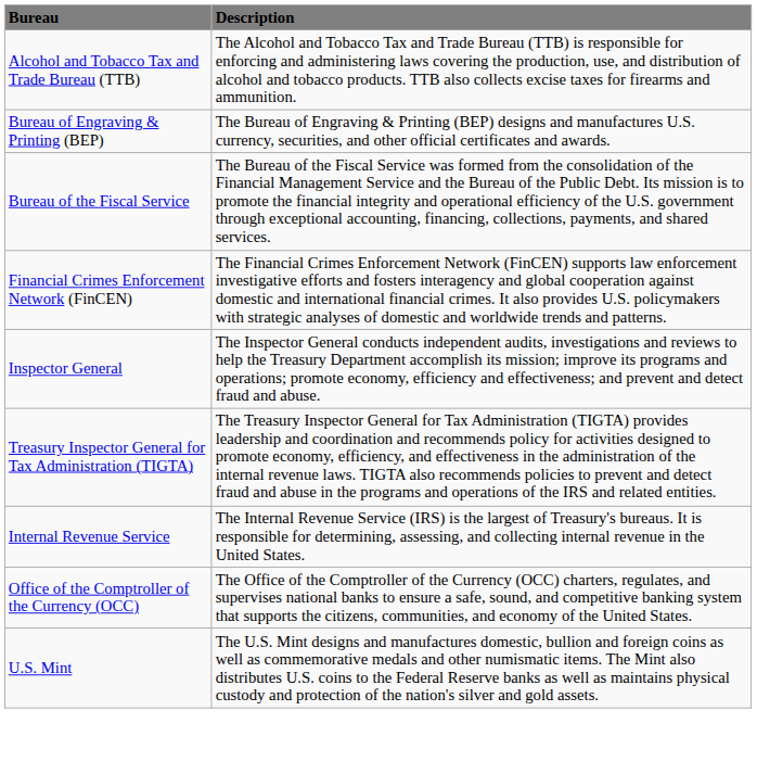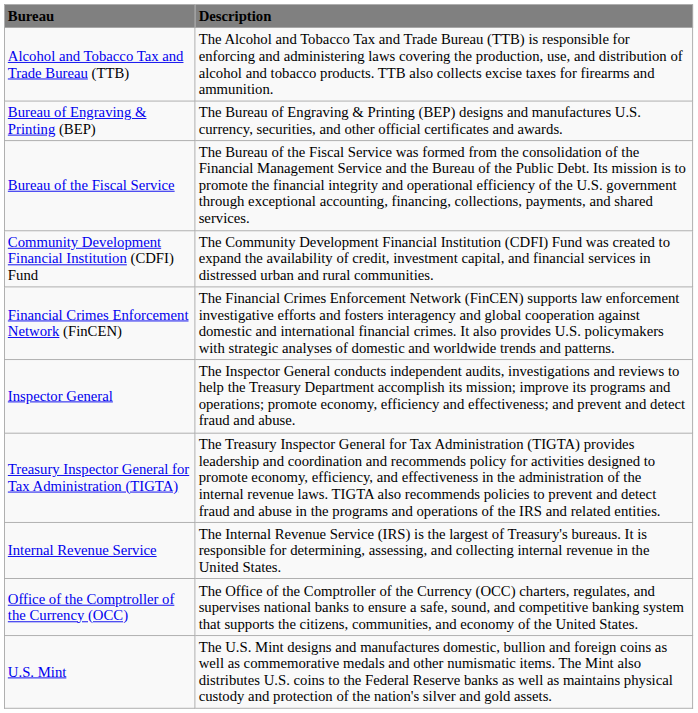+ row: Community Development Financial Institution (CDFI) Fund | The Community Development Financial Institution (CDFI) Fund was created to expand the availability of credit, investment capital, and financial services in distressed urban and rural communities.
